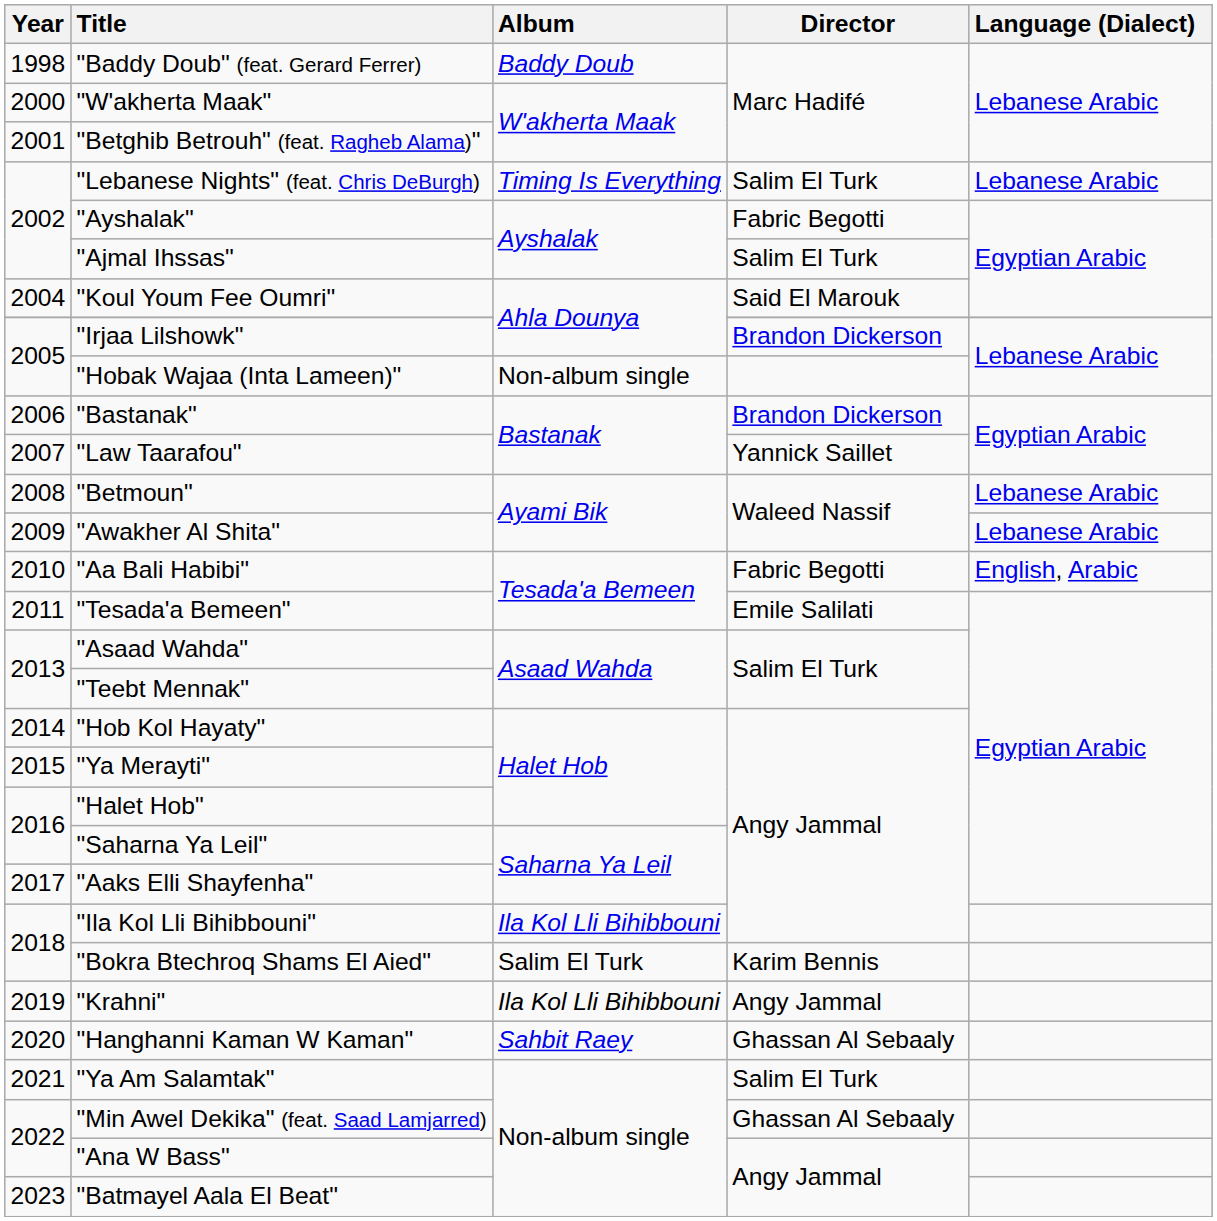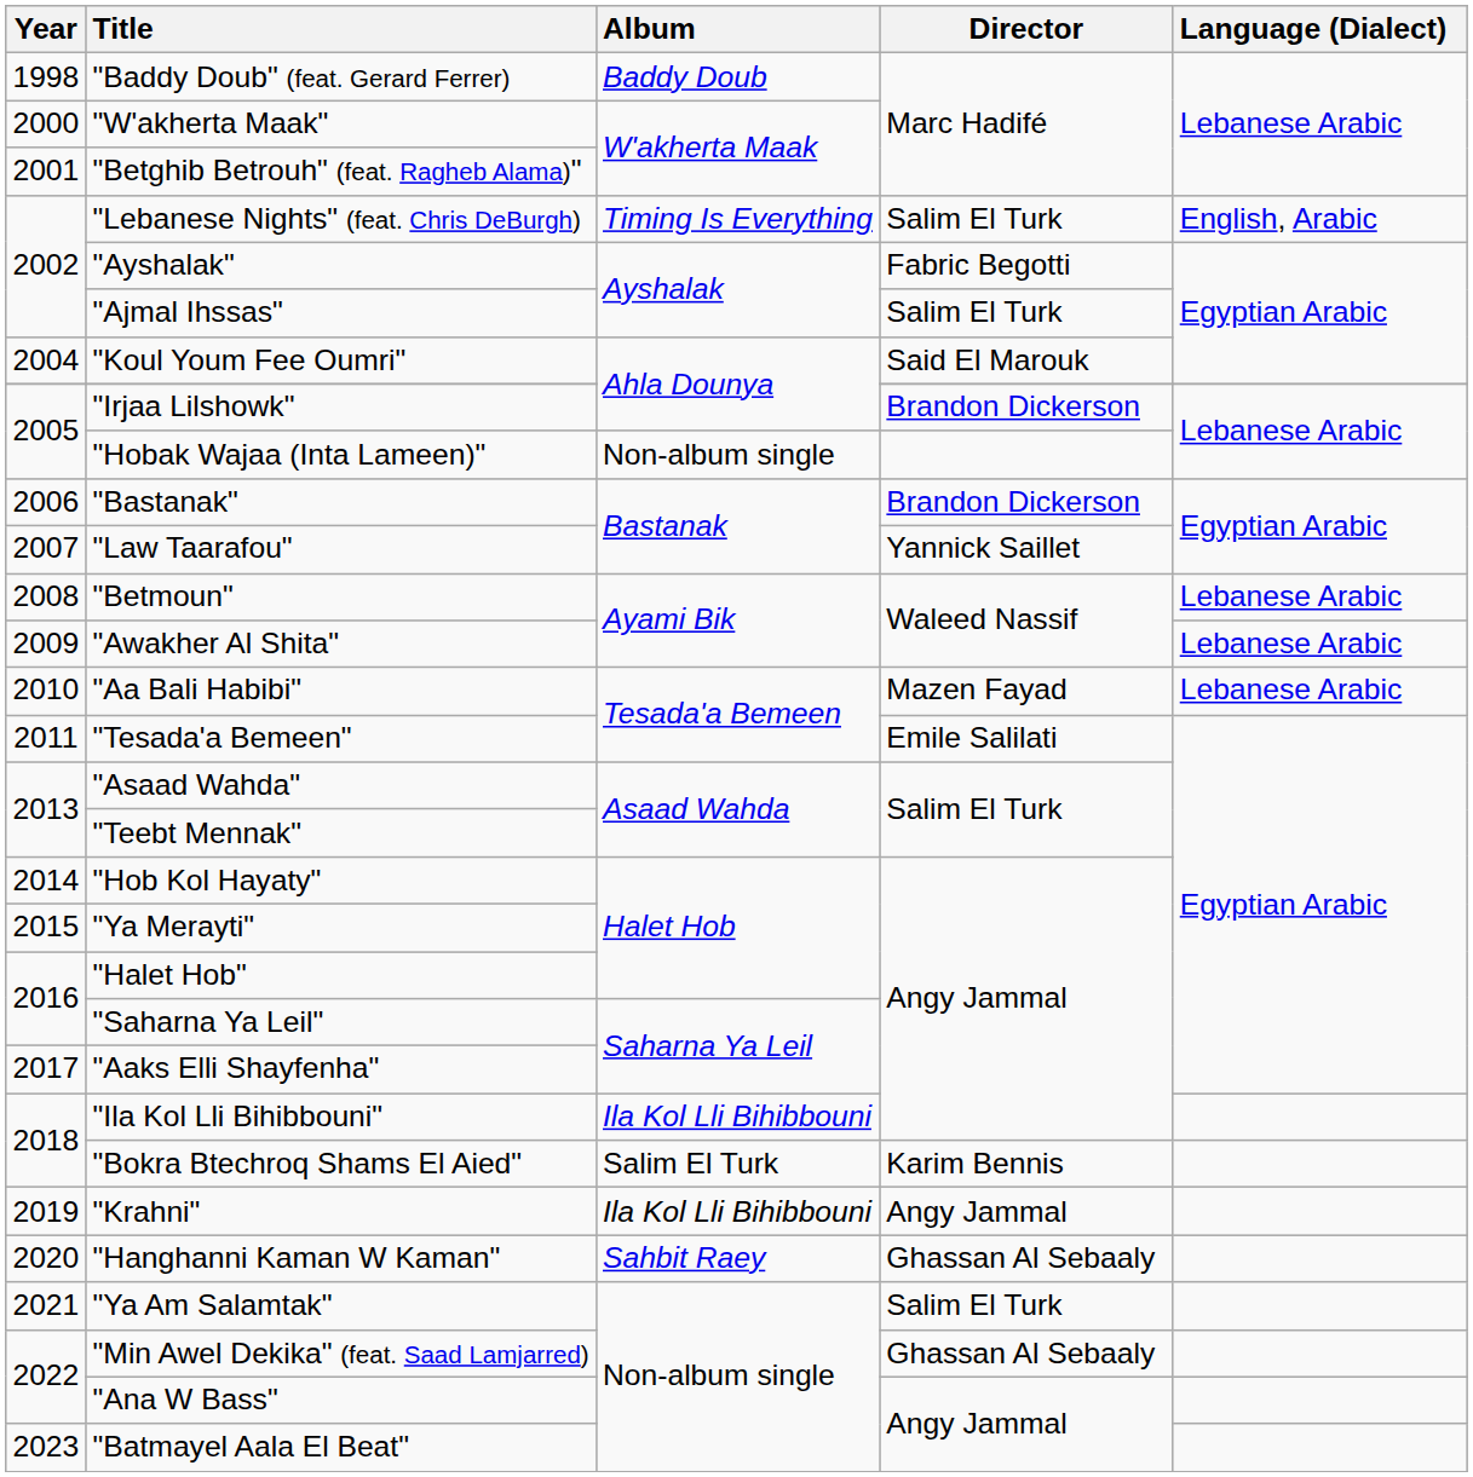"Lebanese Nights" (feat. Chris DeBurgh) | Language (Dialect): Lebanese Arabic -> English, Arabic
"Aa Bali Habibi" | Director: Fabric Begotti -> Mazen Fayad
"Aa Bali Habibi" | Language (Dialect): English, Arabic -> Lebanese Arabic
